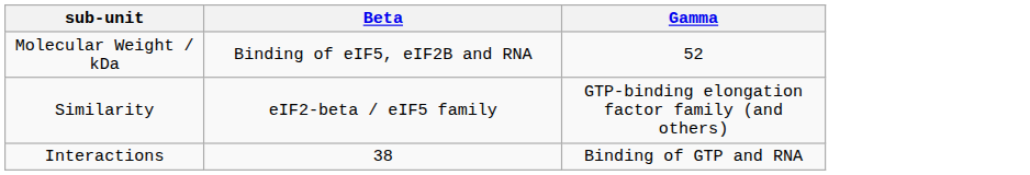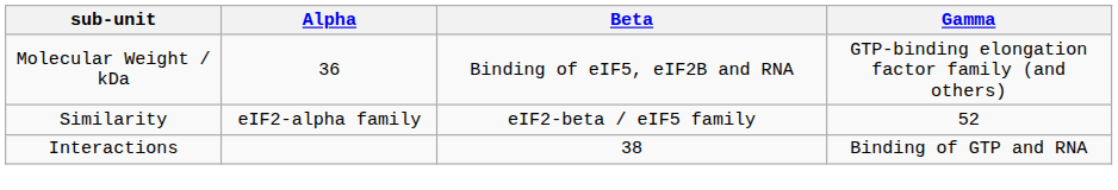+ column: Alpha | 36 | eIF2-alpha family
Molecular Weight / kDa | Gamma: 52 -> GTP-binding elongation factor family (and others)
Similarity | Gamma: GTP-binding elongation factor family (and others) -> 52
